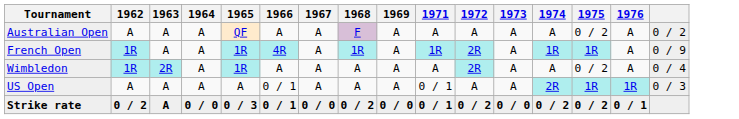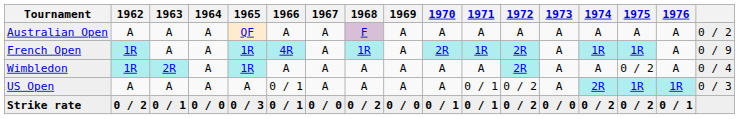+ column: 1970 | A | 2R | A | A | 0 / 1
Australian Open | 1975: 0 / 2 -> A
US Open | 1972: A -> 0 / 2
Strike rate | 1963: A -> 0 / 1
